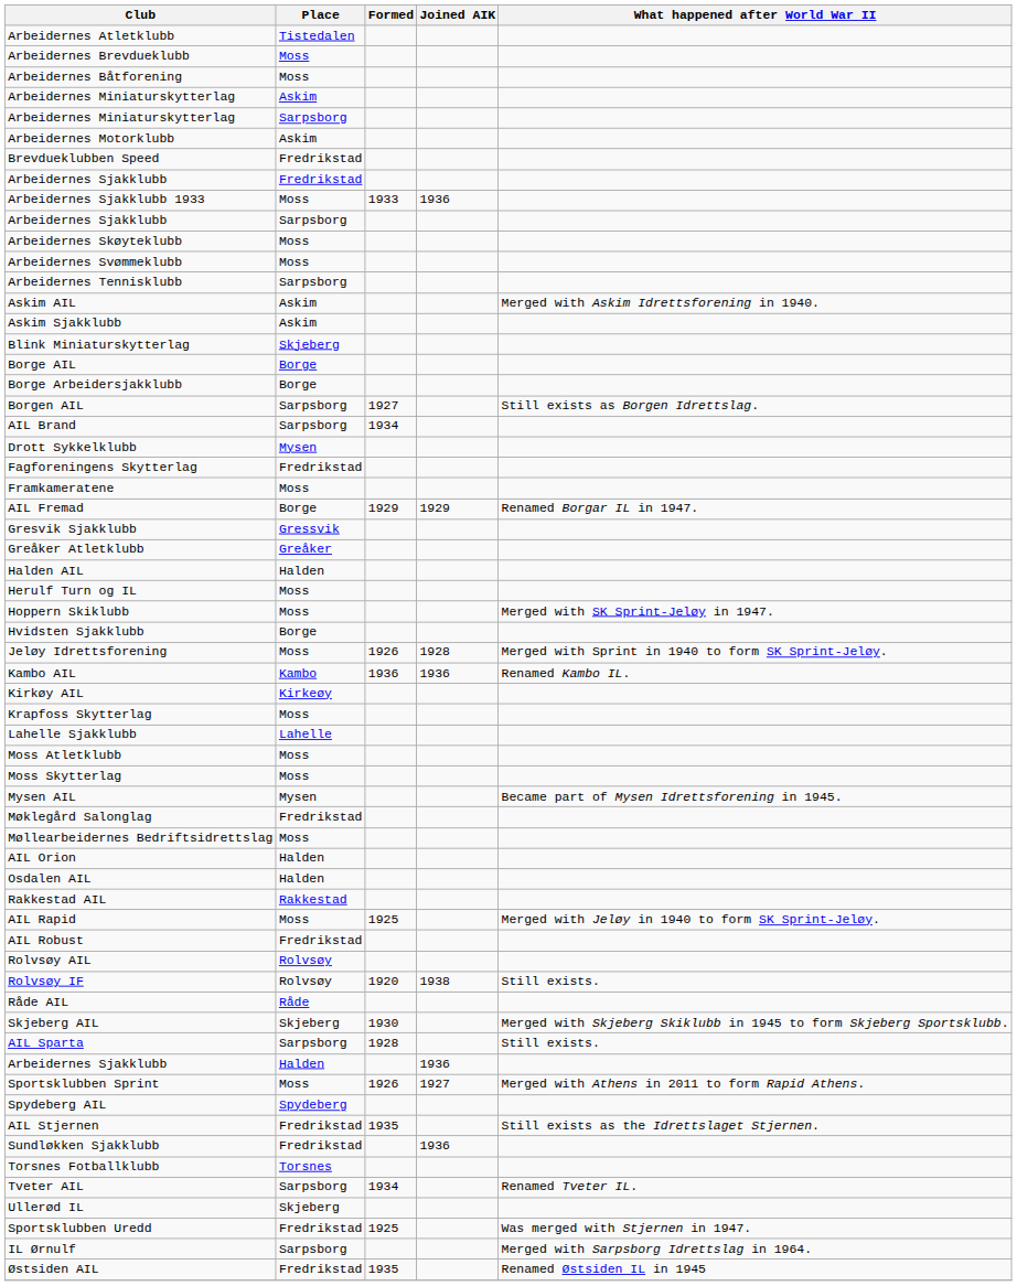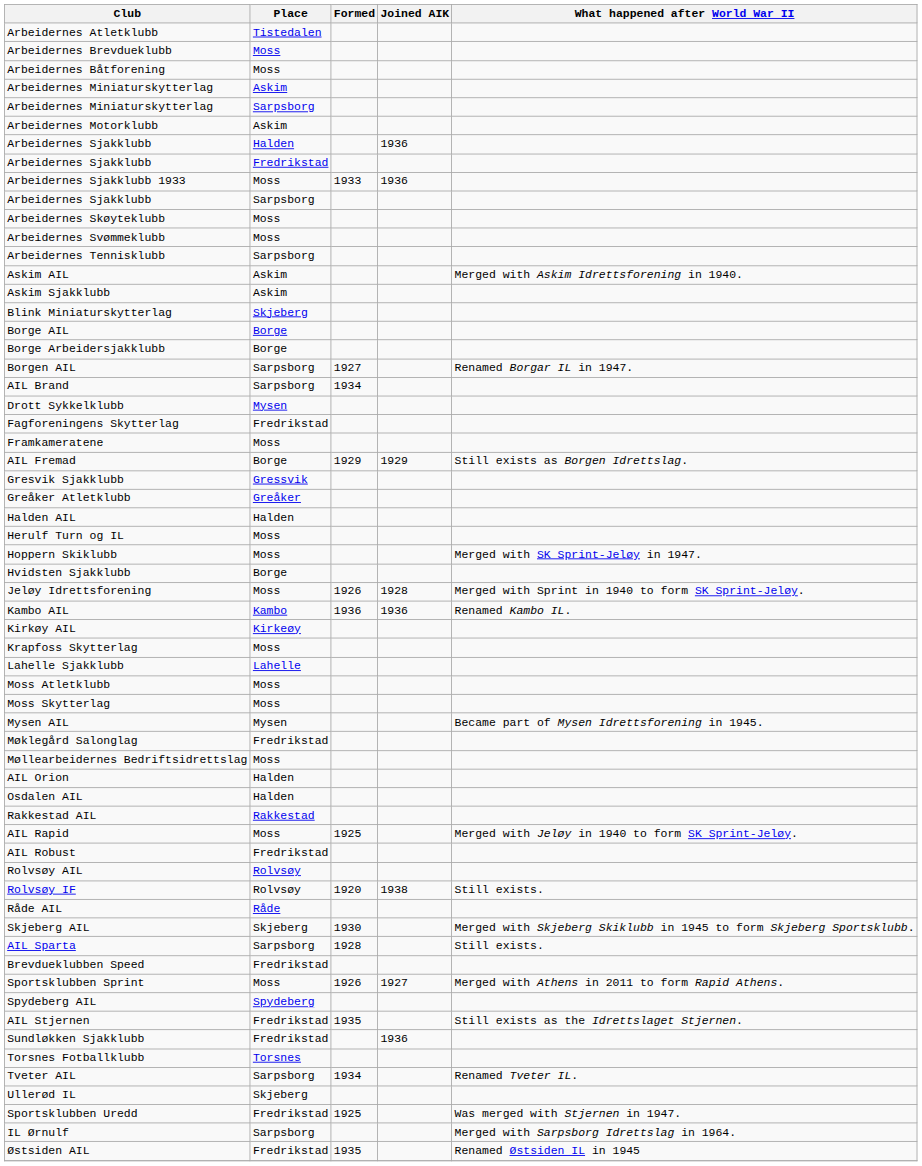rows swapped: Arbeidernes Sjakklubb / Halden <-> Brevdueklubben Speed
Borgen AIL | What happened after World War II: Still exists as Borgen Idrettslag. -> Renamed Borgar IL in 1947.
AIL Fremad | What happened after World War II: Renamed Borgar IL in 1947. -> Still exists as Borgen Idrettslag.
